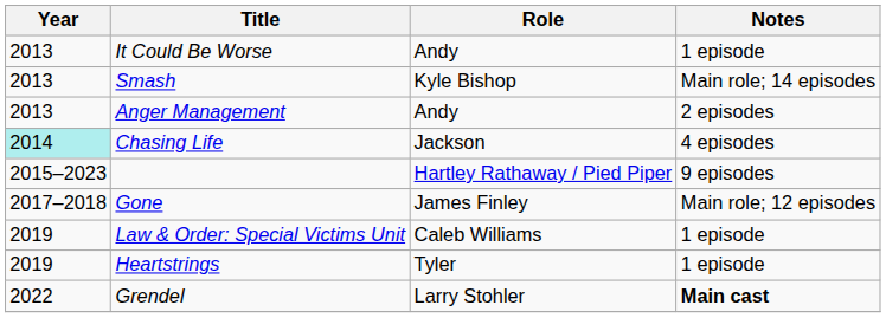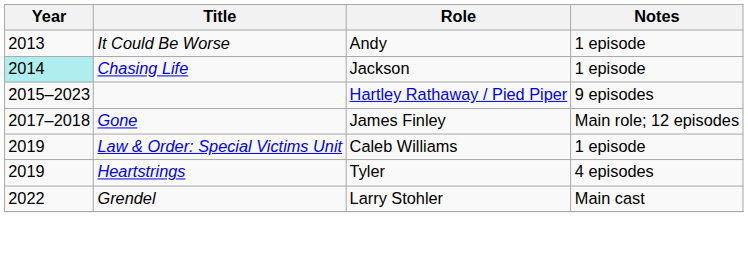- row: 2013 | Smash | Kyle Bishop | Main role; 14 episodes
- row: 2013 | Anger Management | Andy | 2 episodes
Chasing Life | Notes: 4 episodes -> 1 episode
Heartstrings | Notes: 1 episode -> 4 episodes
Grendel | Notes: bold -> normal
